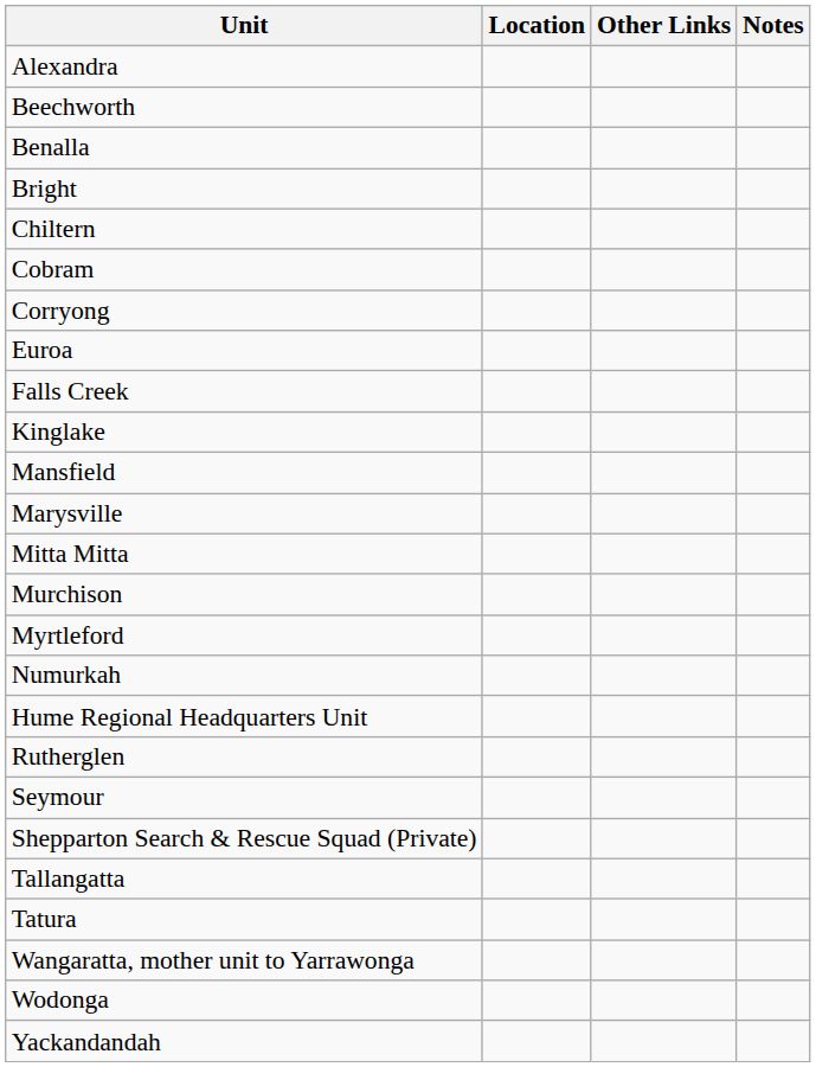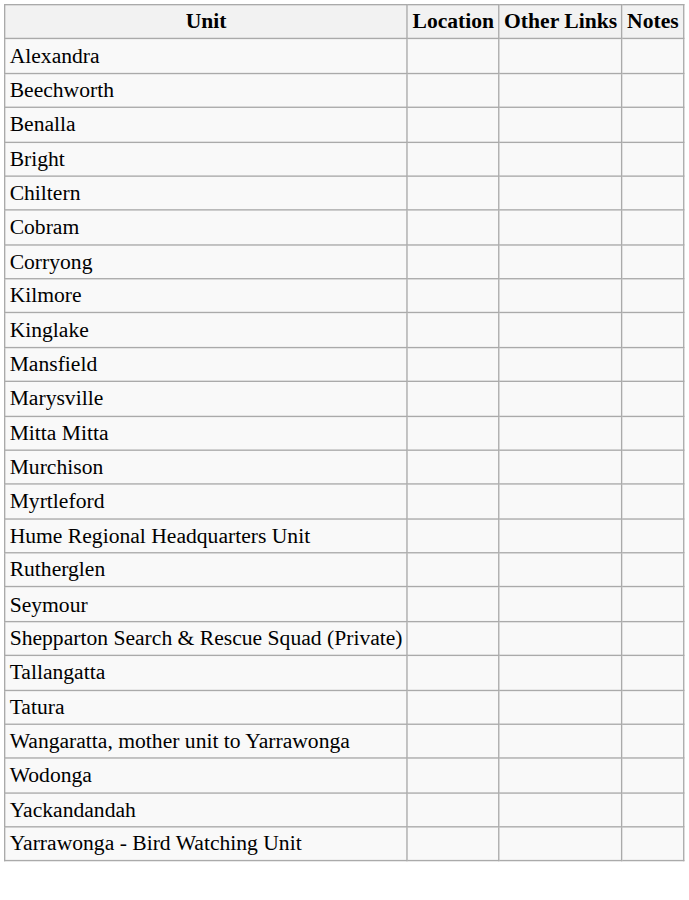- row: Euroa
- row: Falls Creek
+ row: Kilmore
- row: Numurkah
+ row: Yarrawonga - Bird Watching Unit
